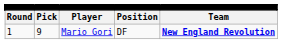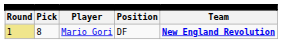Mario Gori | column 1: no background -> khaki background
Mario Gori | column 2: 9 -> 8
